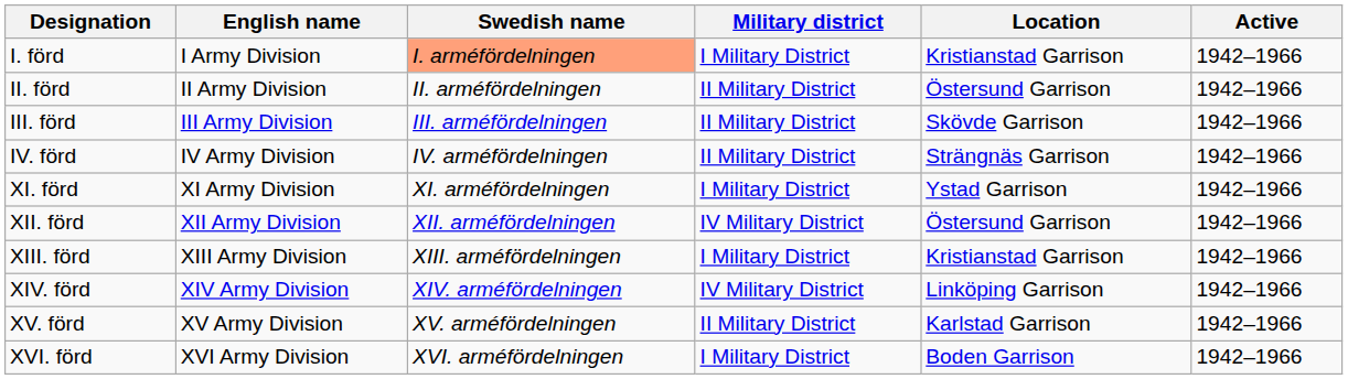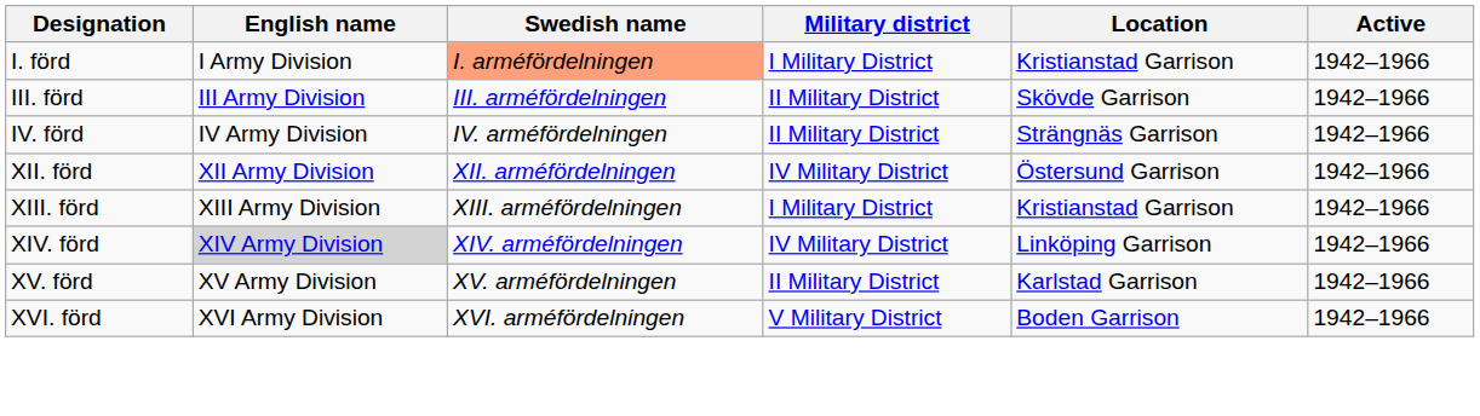- row: II. förd | II Army Division | II. arméfördelningen | II Military District | Östersund Garrison | 1942–1966
- row: XI. förd | XI Army Division | XI. arméfördelningen | I Military District | Ystad Garrison | 1942–1966
XIV. förd | English name: no background -> lightgrey background
XVI. förd | Military district: I Military District -> V Military District
